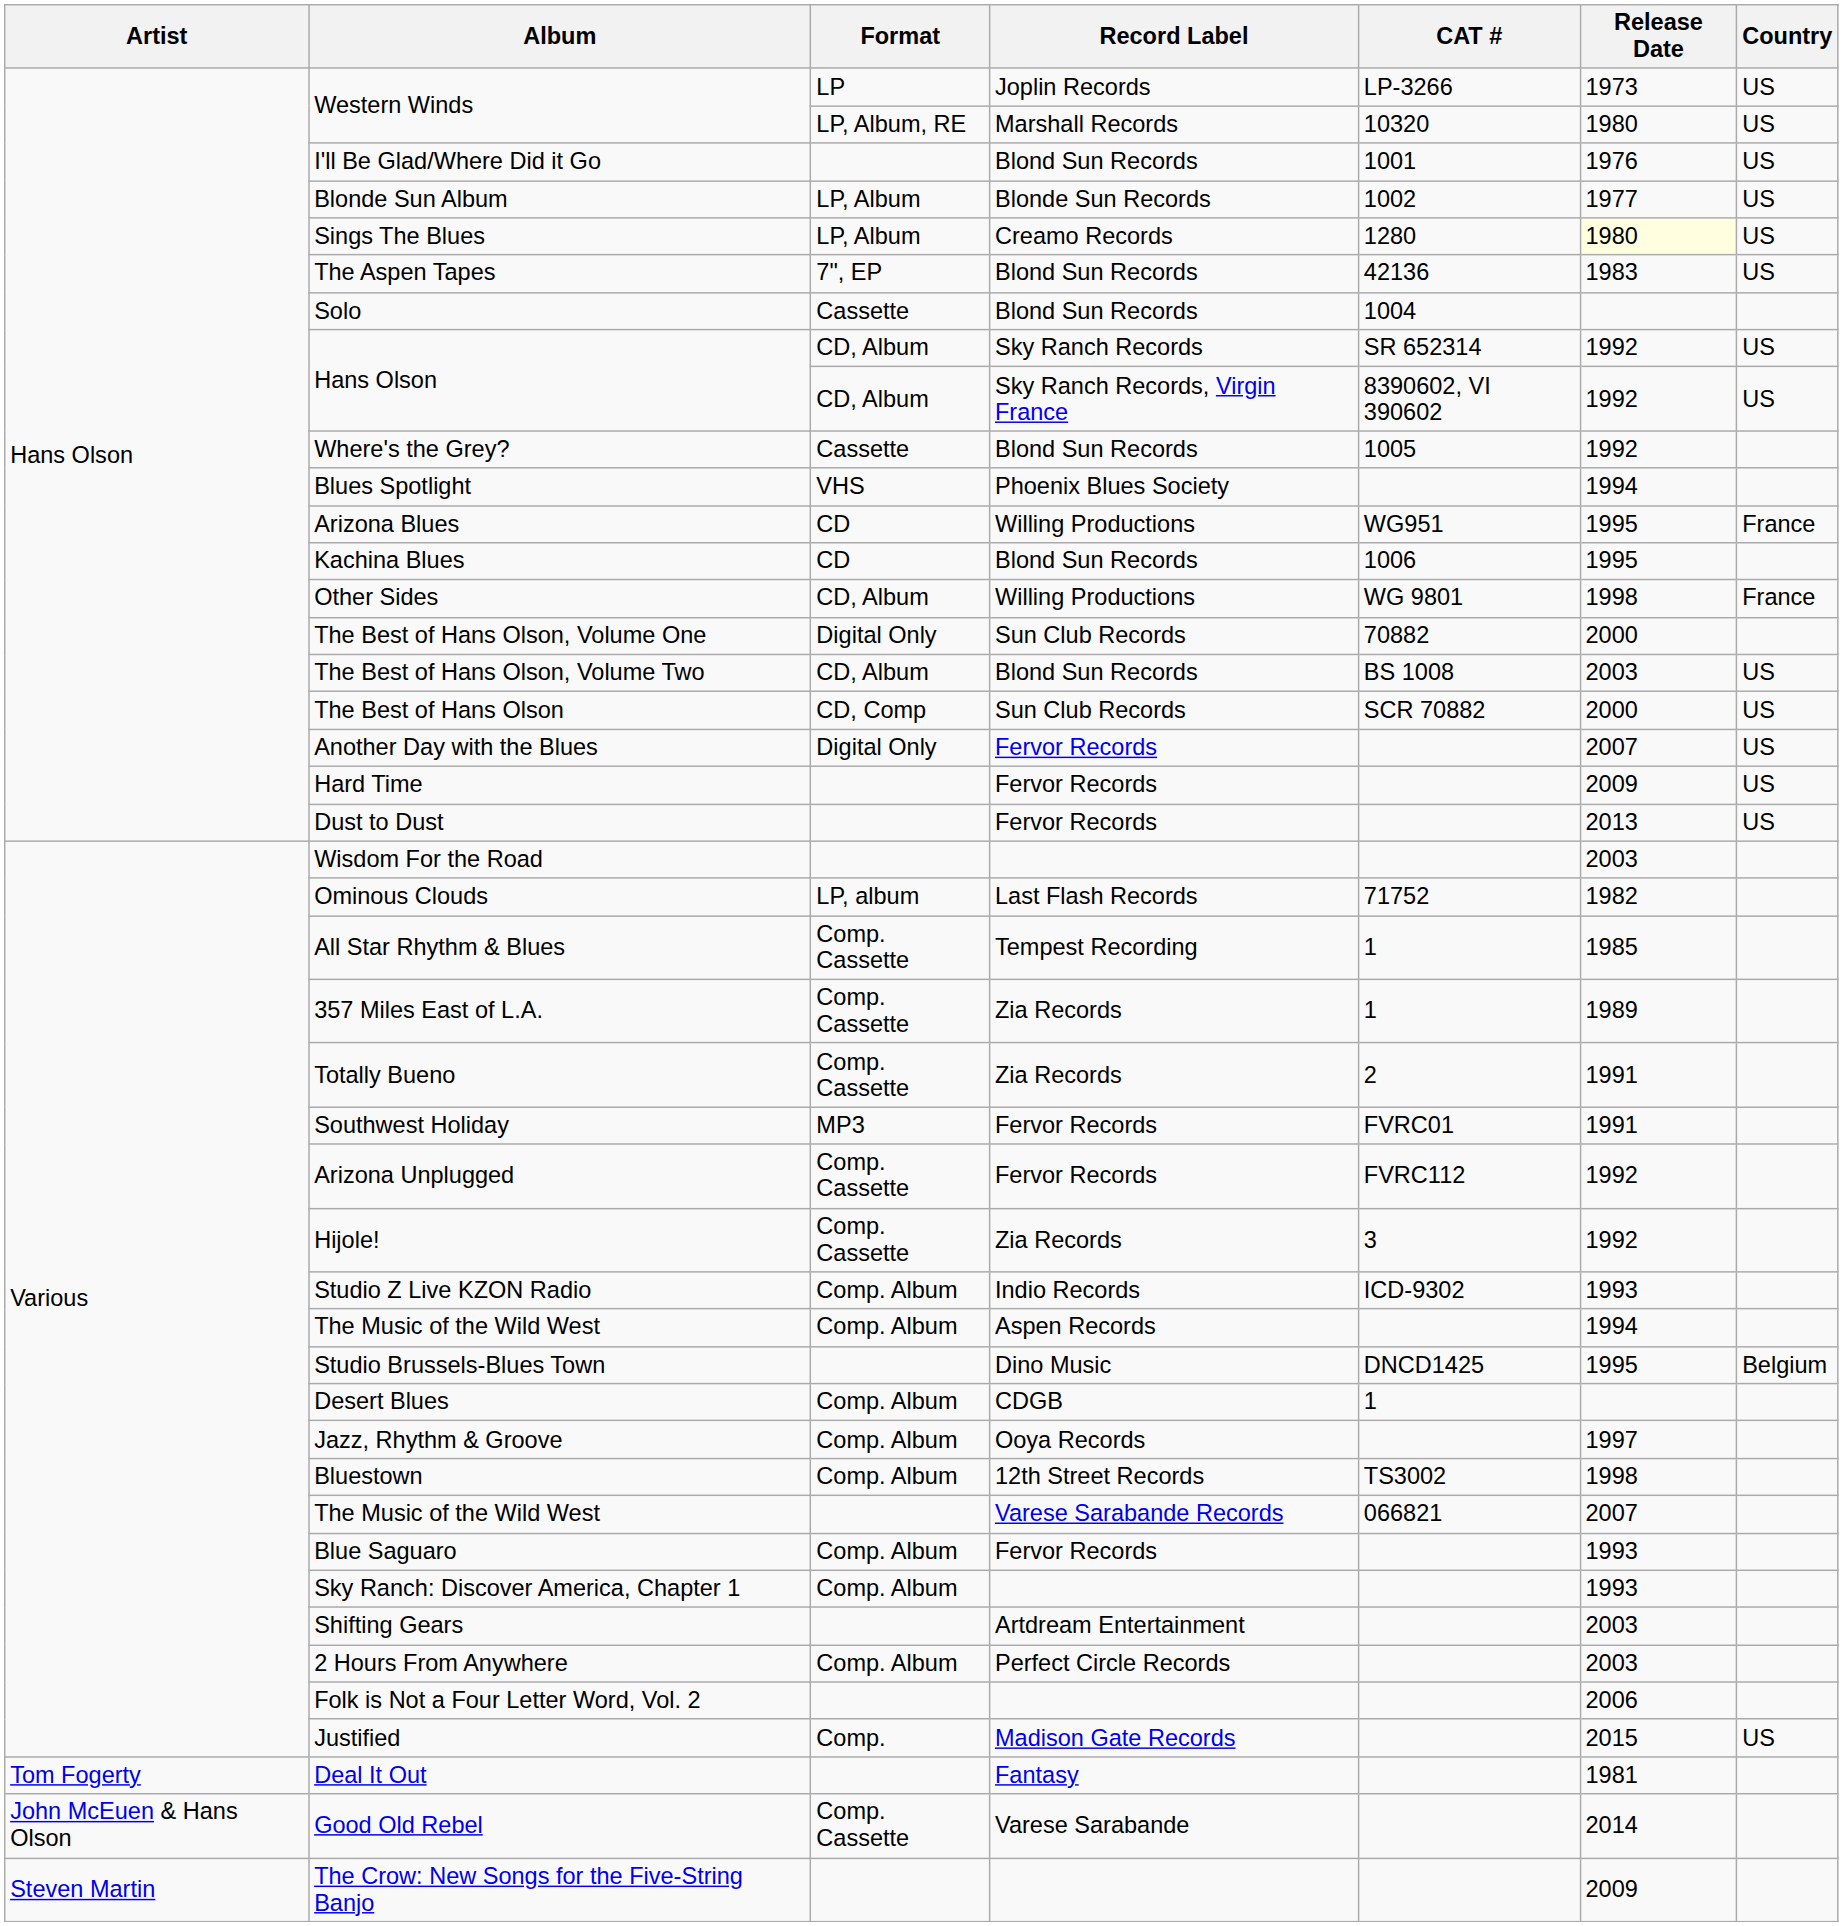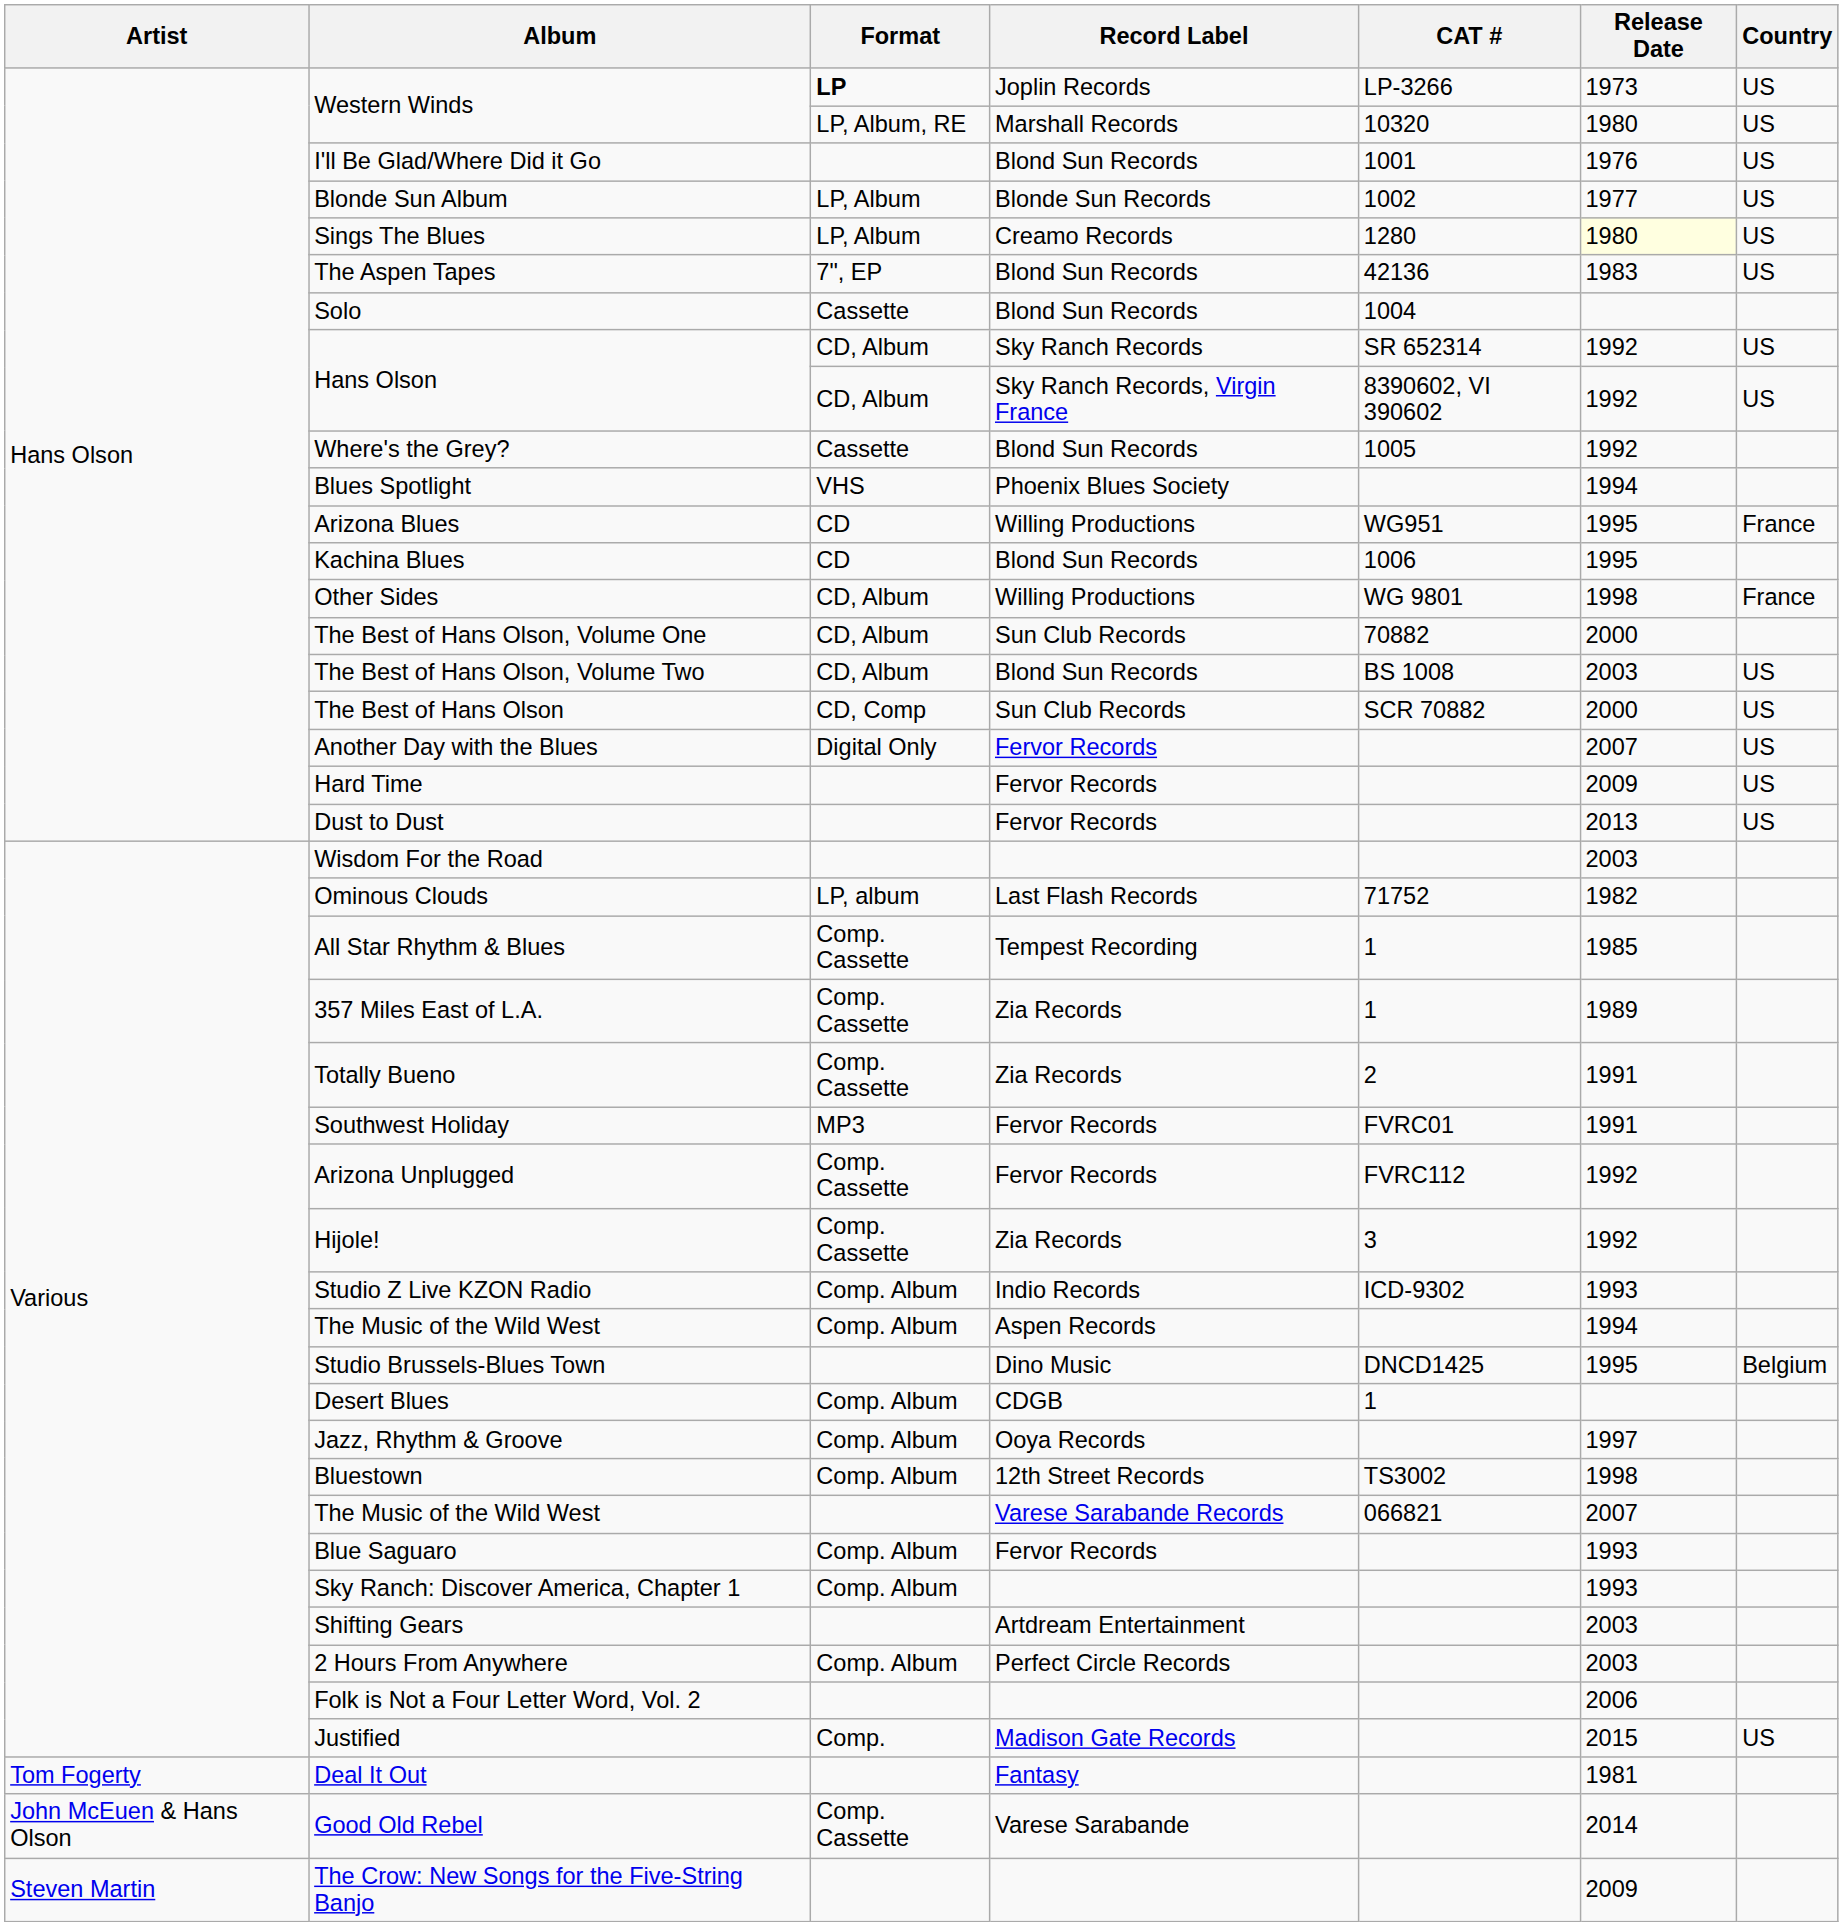Western Winds / Joplin Records | Format: normal -> bold
The Best of Hans Olson, Volume One | Format: Digital Only -> CD, Album
